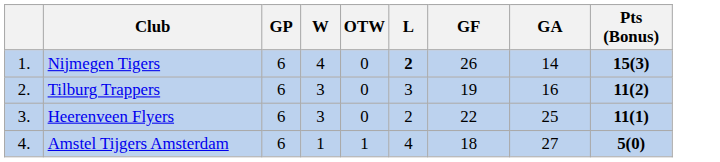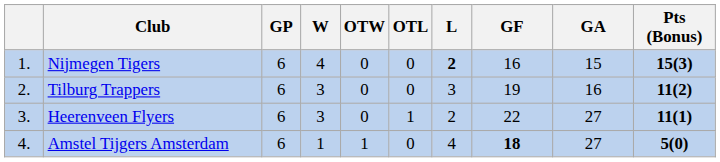+ column: OTL | 0 | 0 | 1 | 0
Nijmegen Tigers | GF: 26 -> 16
Nijmegen Tigers | GA: 14 -> 15
Heerenveen Flyers | GA: 25 -> 27
Amstel Tijgers Amsterdam | GF: normal -> bold
